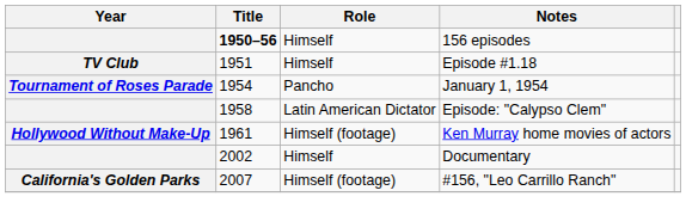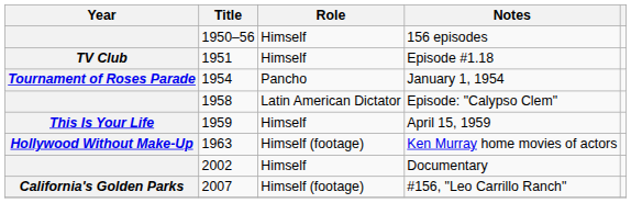156 episodes | Title: bold -> normal
+ row: This Is Your Life | 1959 | Himself | April 15, 1959
Ken Murray home movies of actors | Title: 1961 -> 1963
